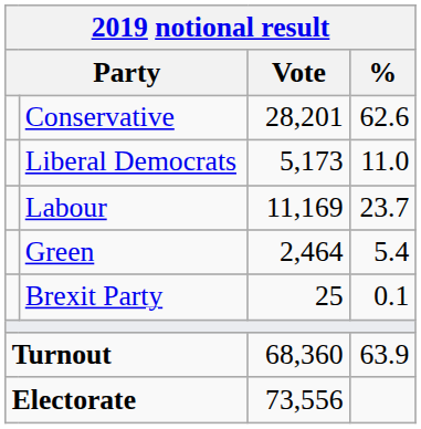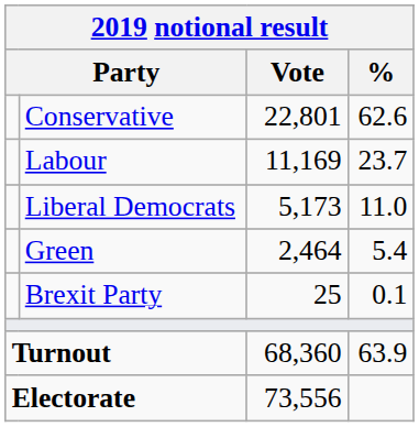Conservative | Vote: 28,201 -> 22,801
rows swapped: Labour <-> Liberal Democrats
